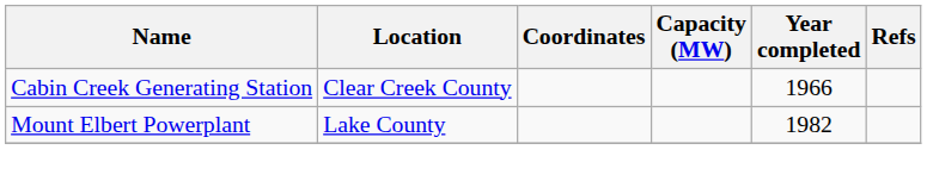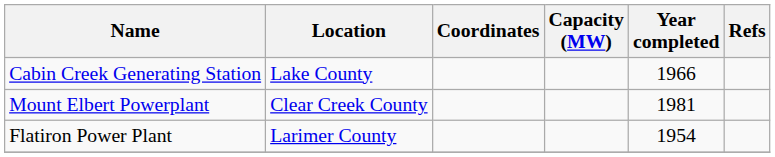Cabin Creek Generating Station | Location: Clear Creek County -> Lake County
Mount Elbert Powerplant | Location: Lake County -> Clear Creek County
Mount Elbert Powerplant | Year completed: 1982 -> 1981
+ row: Flatiron Power Plant | Larimer County | 1954
